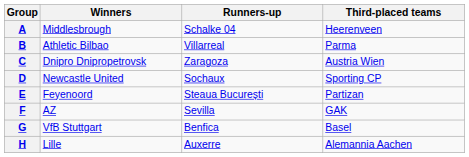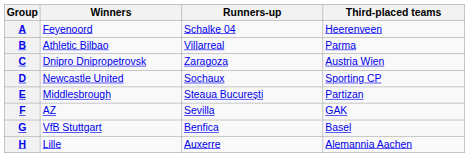A | Winners: Middlesbrough -> Feyenoord
E | Winners: Feyenoord -> Middlesbrough
